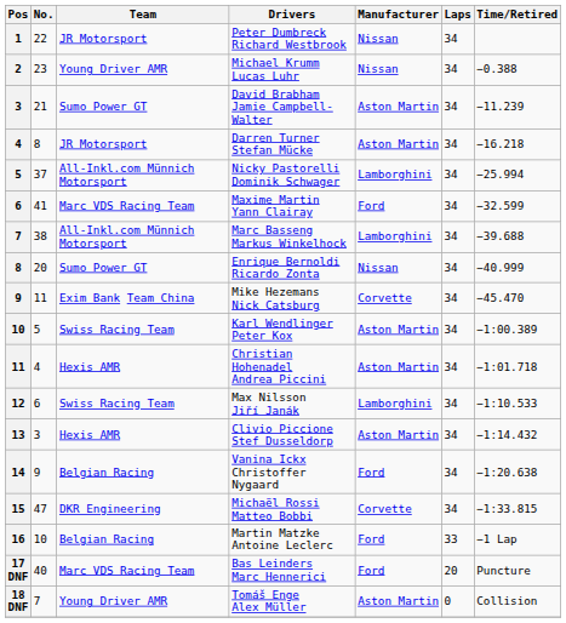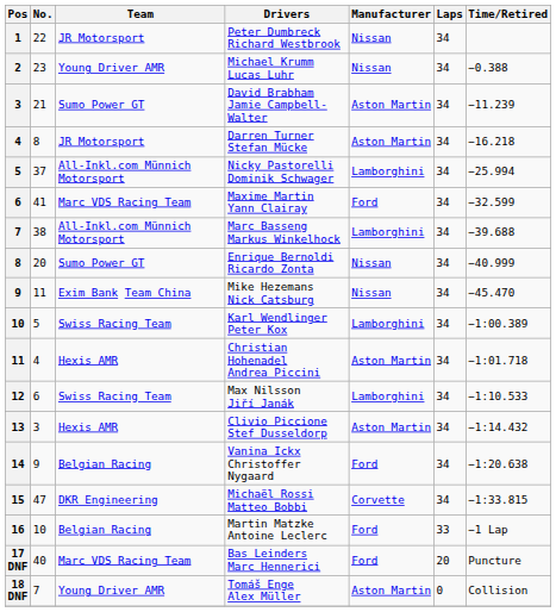Mike Hezemans Nick Catsburg | Manufacturer: Corvette -> Nissan
Karl Wendlinger Peter Kox | Manufacturer: Aston Martin -> Lamborghini
